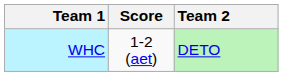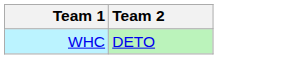- column: Score | 1-2 (aet)
